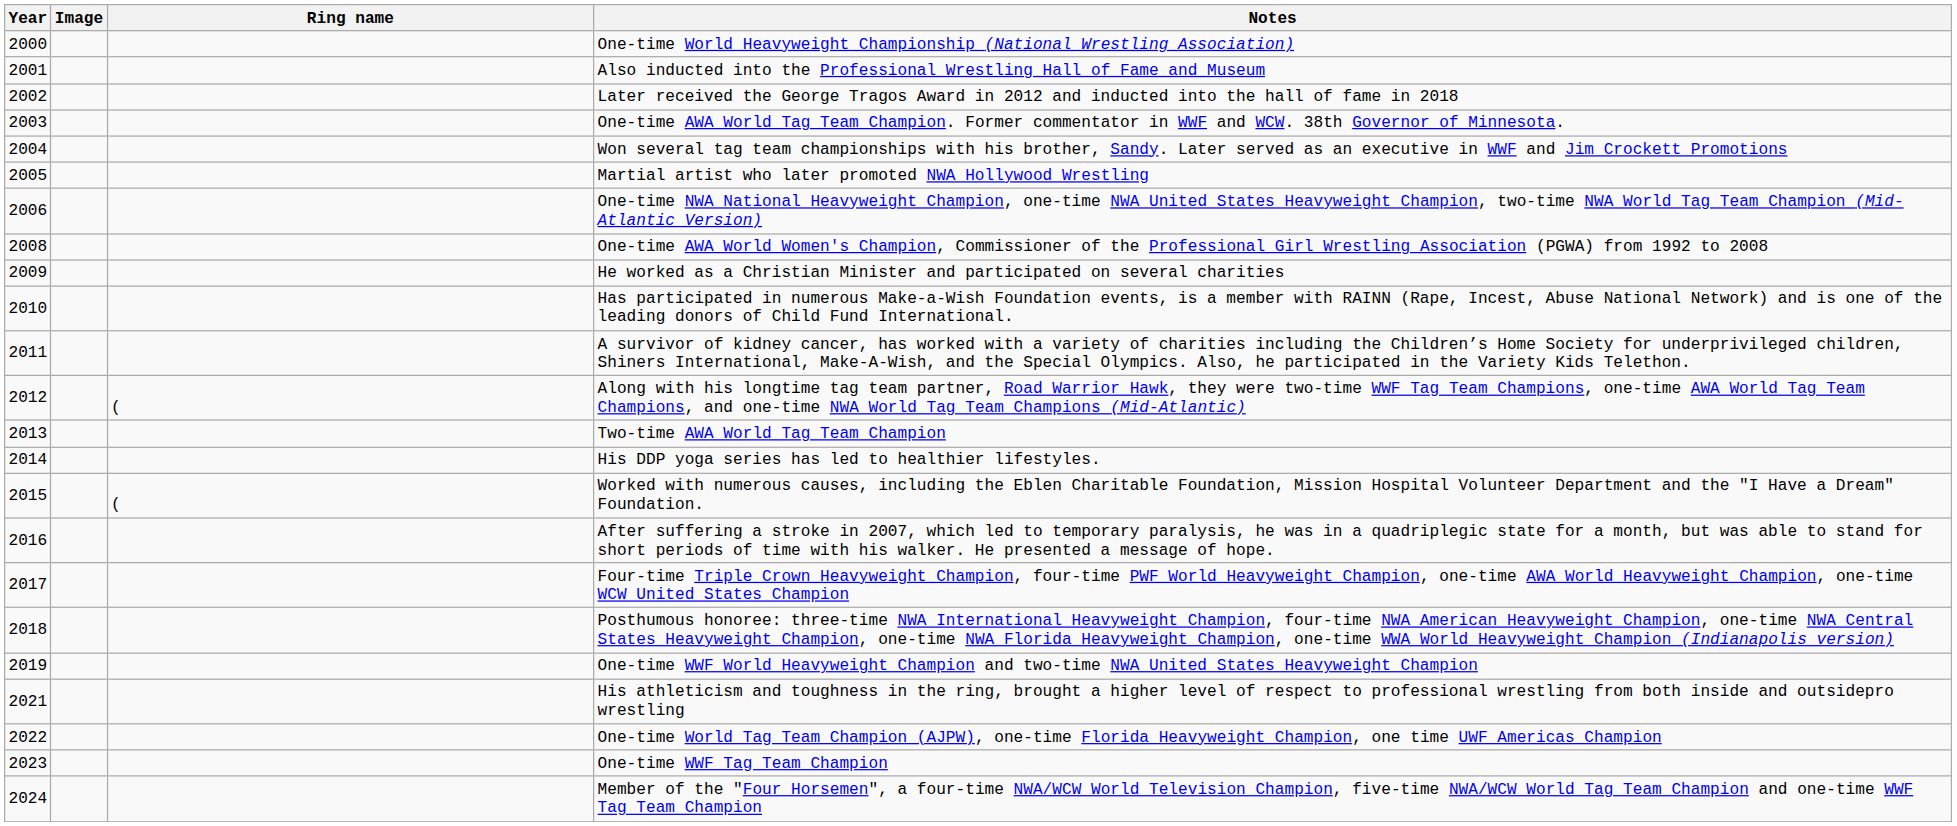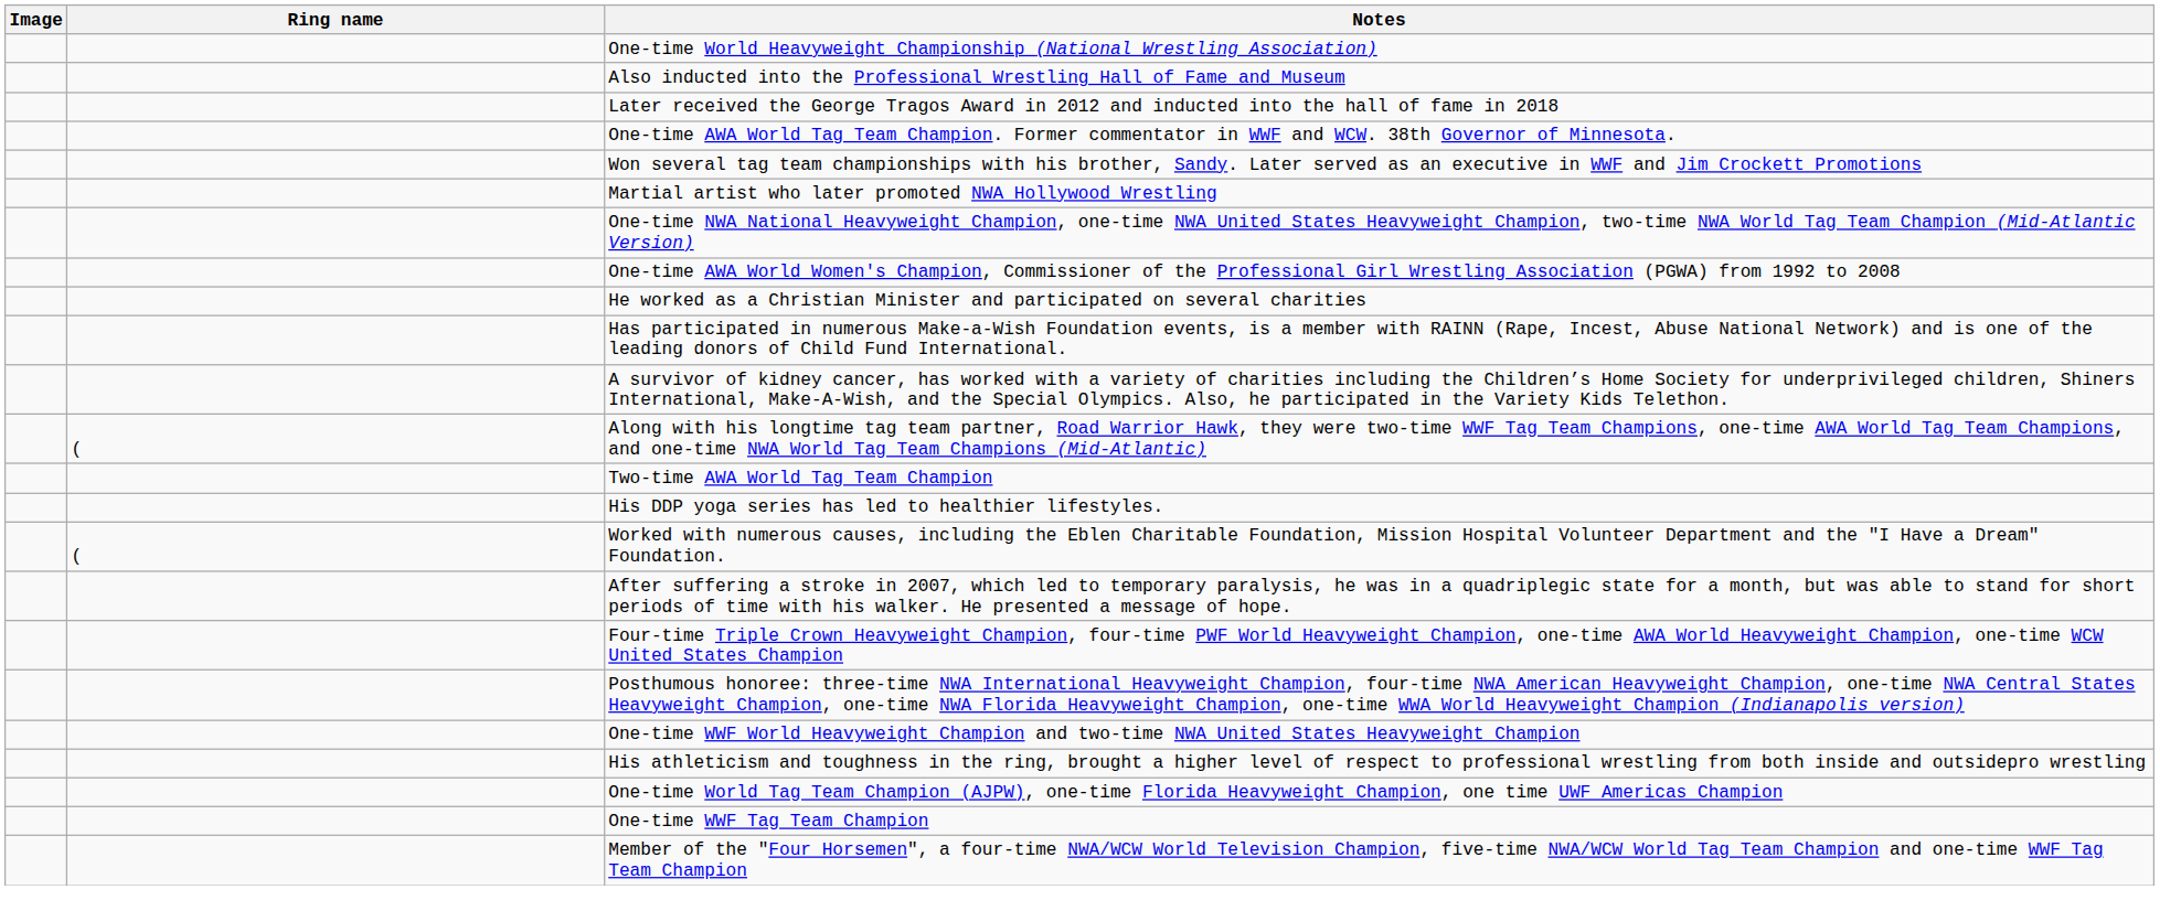- column: Year | 2000 | 2001 | 2002 | 2003 | 2004 | 2005 | 2006 | 2008 | 2009 | 2010 | 2011 | 2012 | 2013 | 2014 | 2015 | 2016 | 2017 | 2018 | 2019 | 2021 | 2022 | 2023 | 2024
